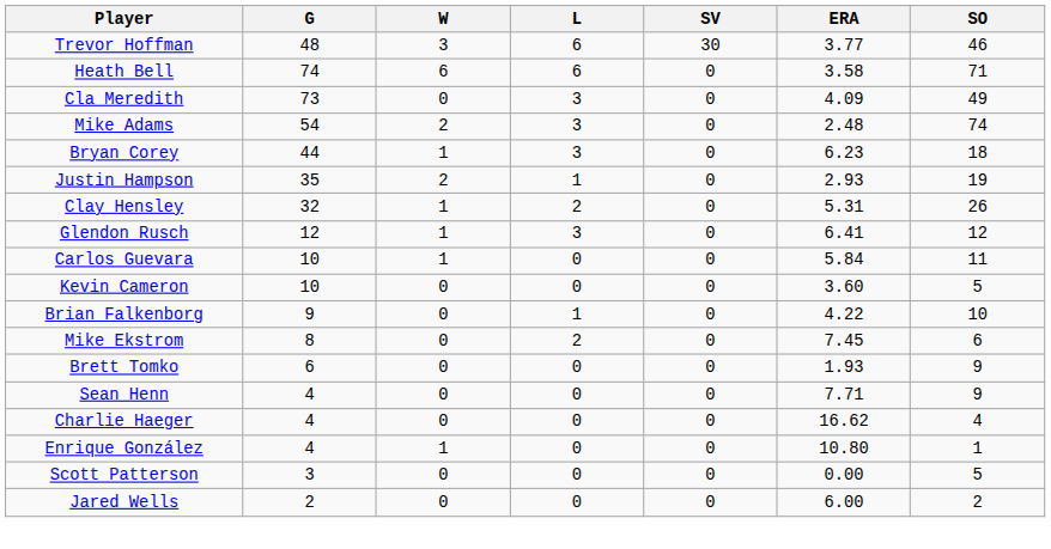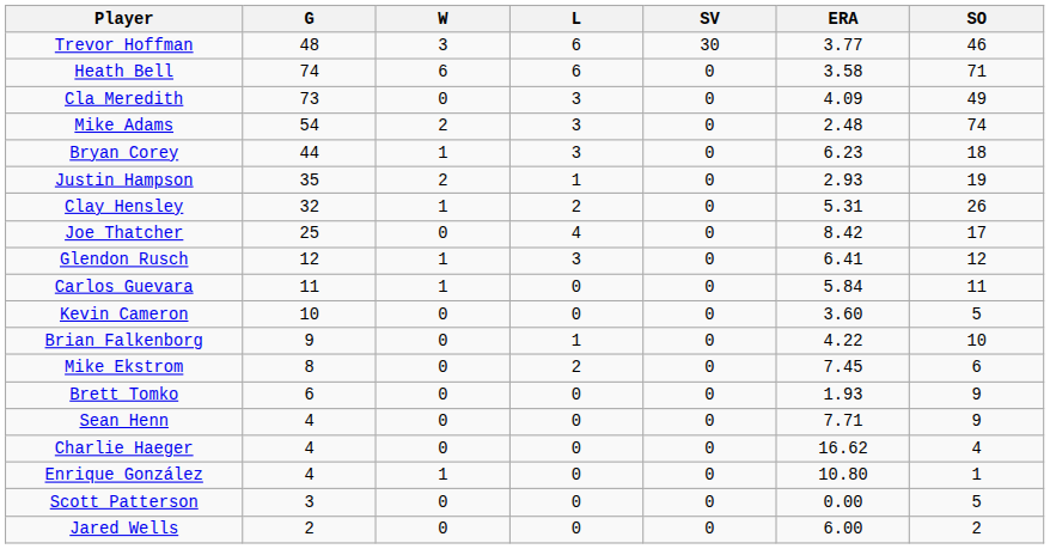+ row: Joe Thatcher | 25 | 0 | 4 | 0 | 8.42 | 17
Carlos Guevara | G: 10 -> 11
